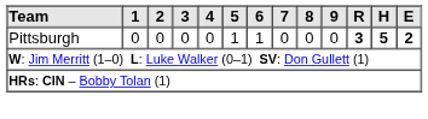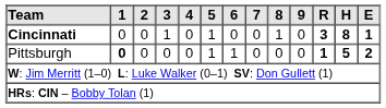+ row: Cincinnati | 0 | 0 | 1 | 0 | 1 | 0 | 0 | 1 | 0 | 3 | 8 | 1
Pittsburgh | 1: normal -> bold
Pittsburgh | R: 3 -> 1
